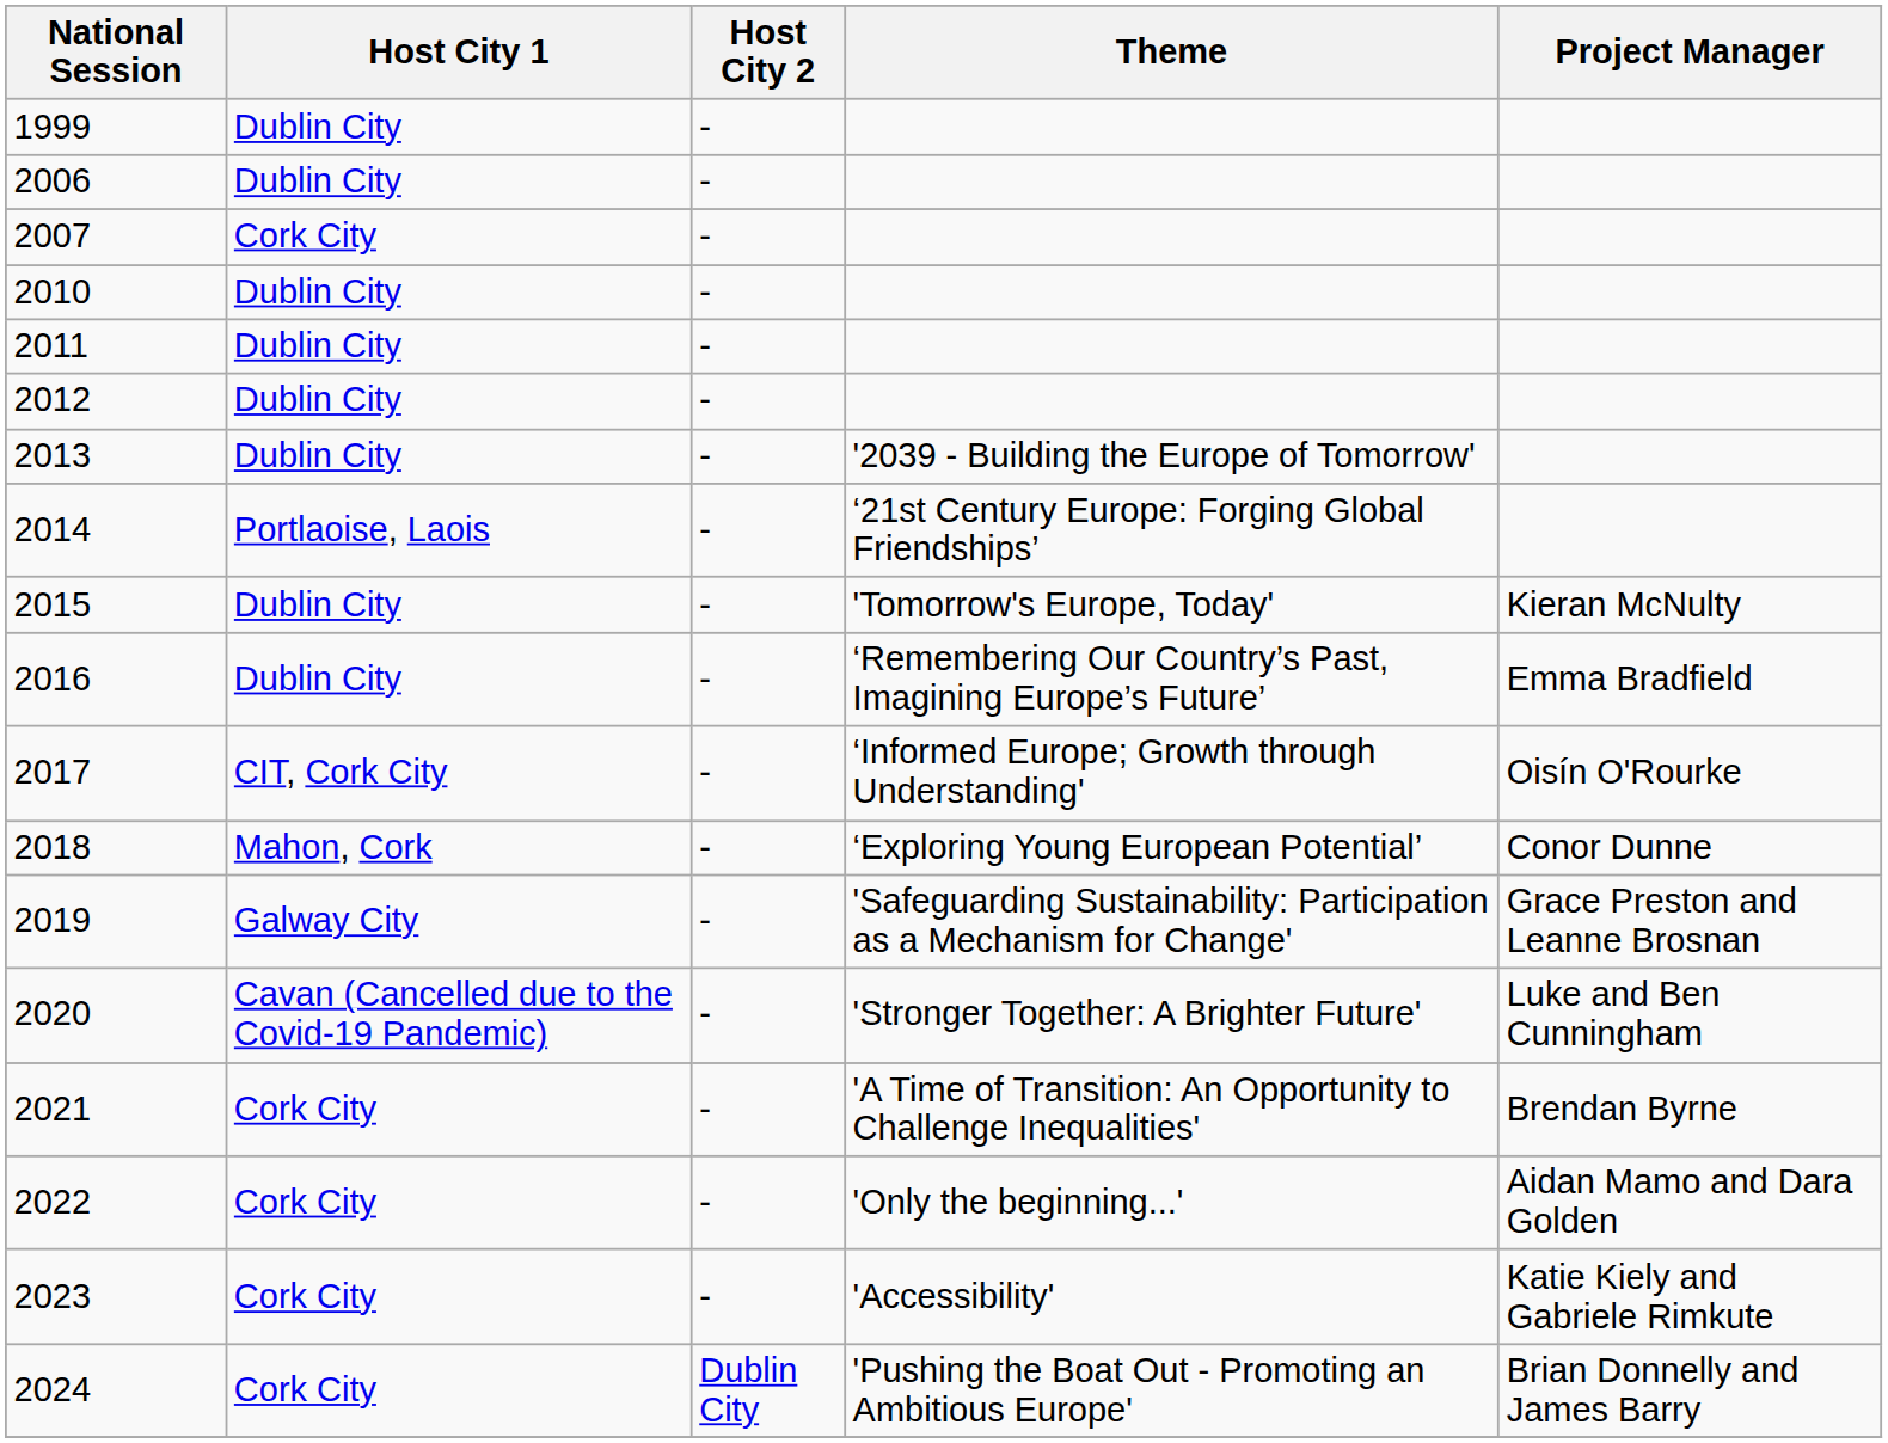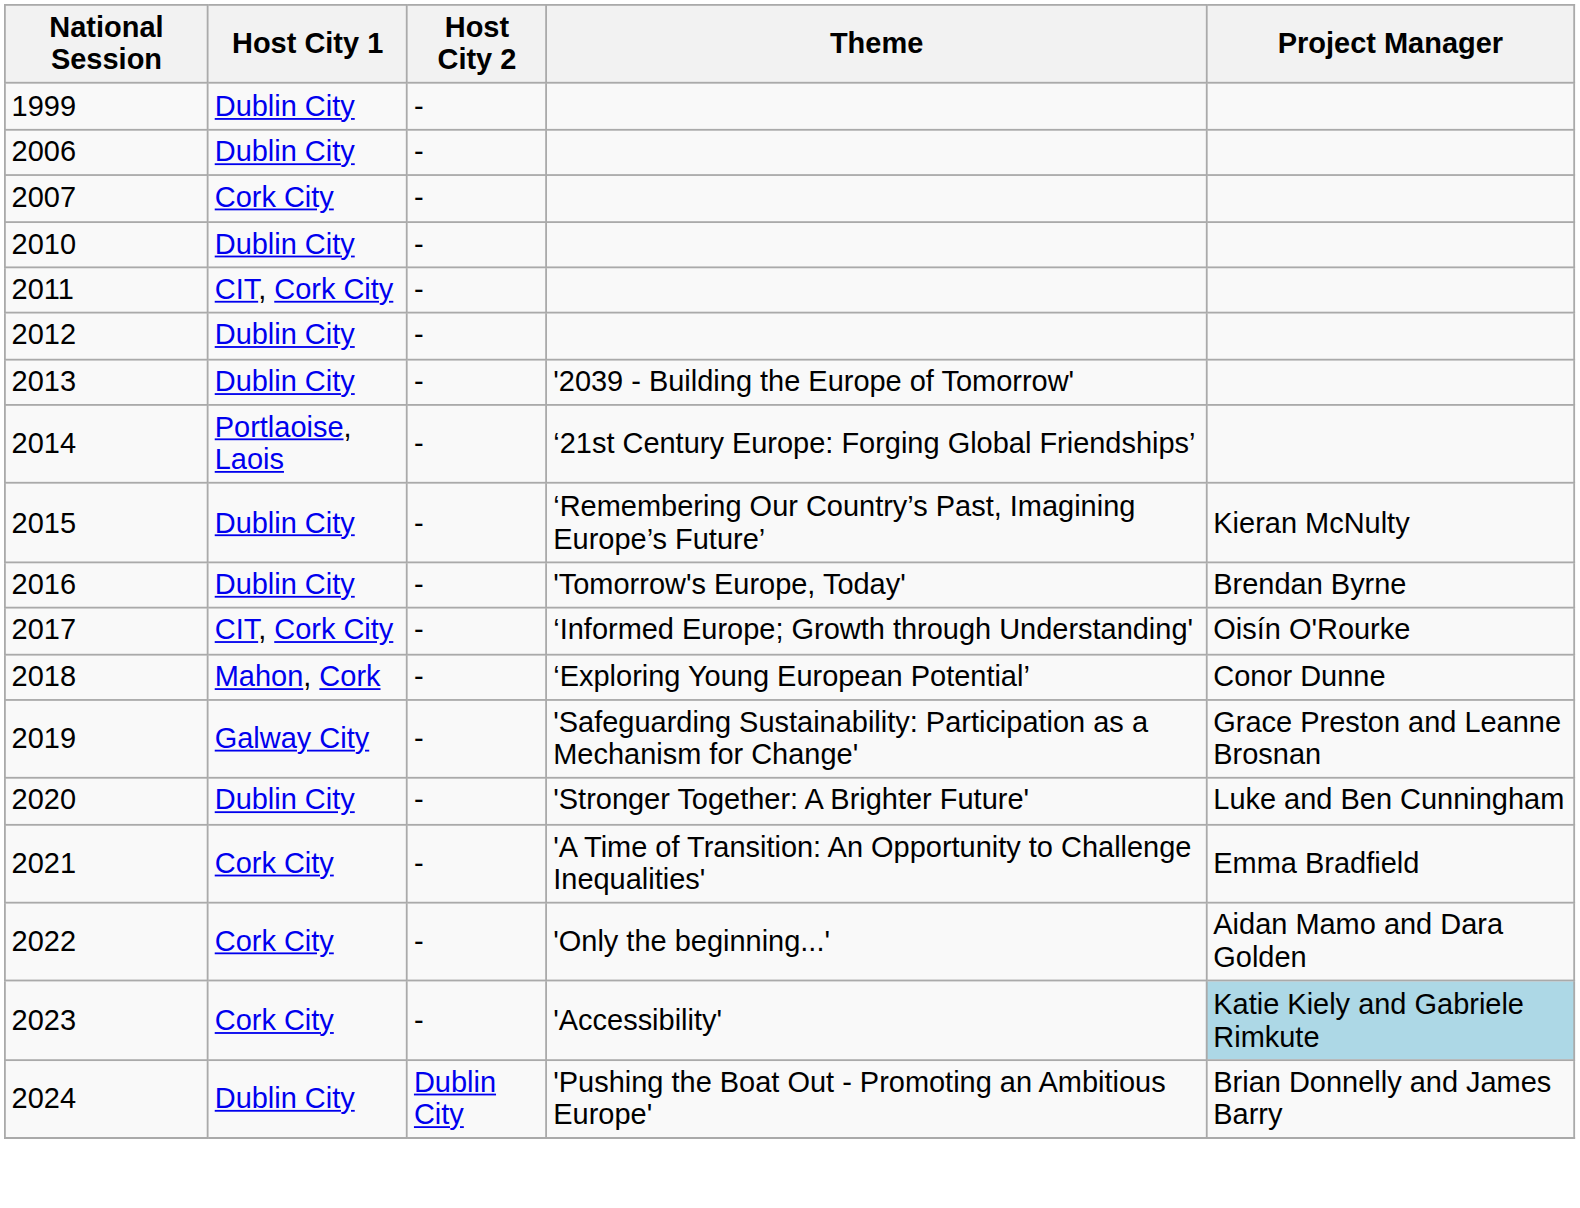2011 | Host City 1: Dublin City -> CIT, Cork City
2015 | Theme: 'Tomorrow's Europe, Today' -> ‘Remembering Our Country’s Past, Imagining Europe’s Future’
2016 | Theme: ‘Remembering Our Country’s Past, Imagining Europe’s Future’ -> 'Tomorrow's Europe, Today'
2016 | Project Manager: Emma Bradfield -> Brendan Byrne
2020 | Host City 1: Cavan (Cancelled due to the Covid-19 Pandemic) -> Dublin City
2021 | Project Manager: Brendan Byrne -> Emma Bradfield
2023 | Project Manager: no background -> lightblue background
2024 | Host City 1: Cork City -> Dublin City
